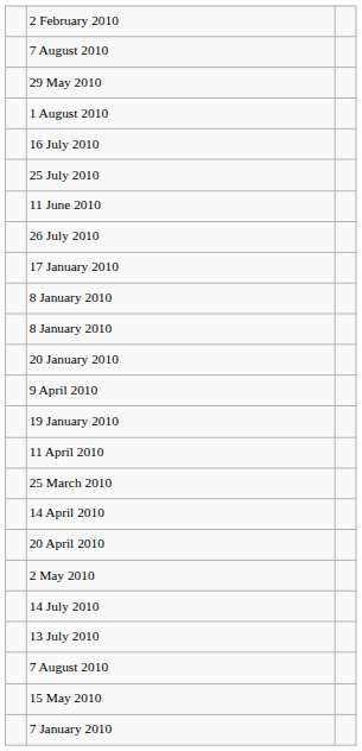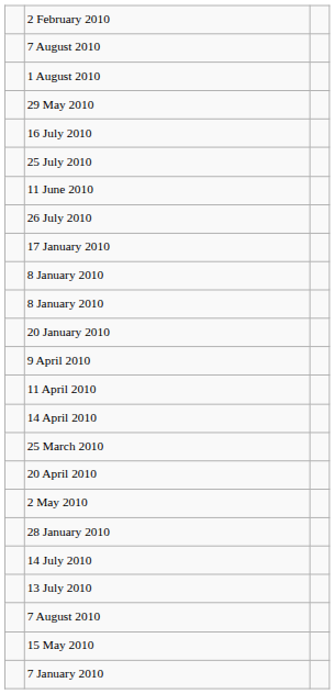rows swapped: 1 August 2010 <-> 29 May 2010
- row: 19 January 2010
rows swapped: 14 April 2010 <-> 25 March 2010
+ row: 28 January 2010
